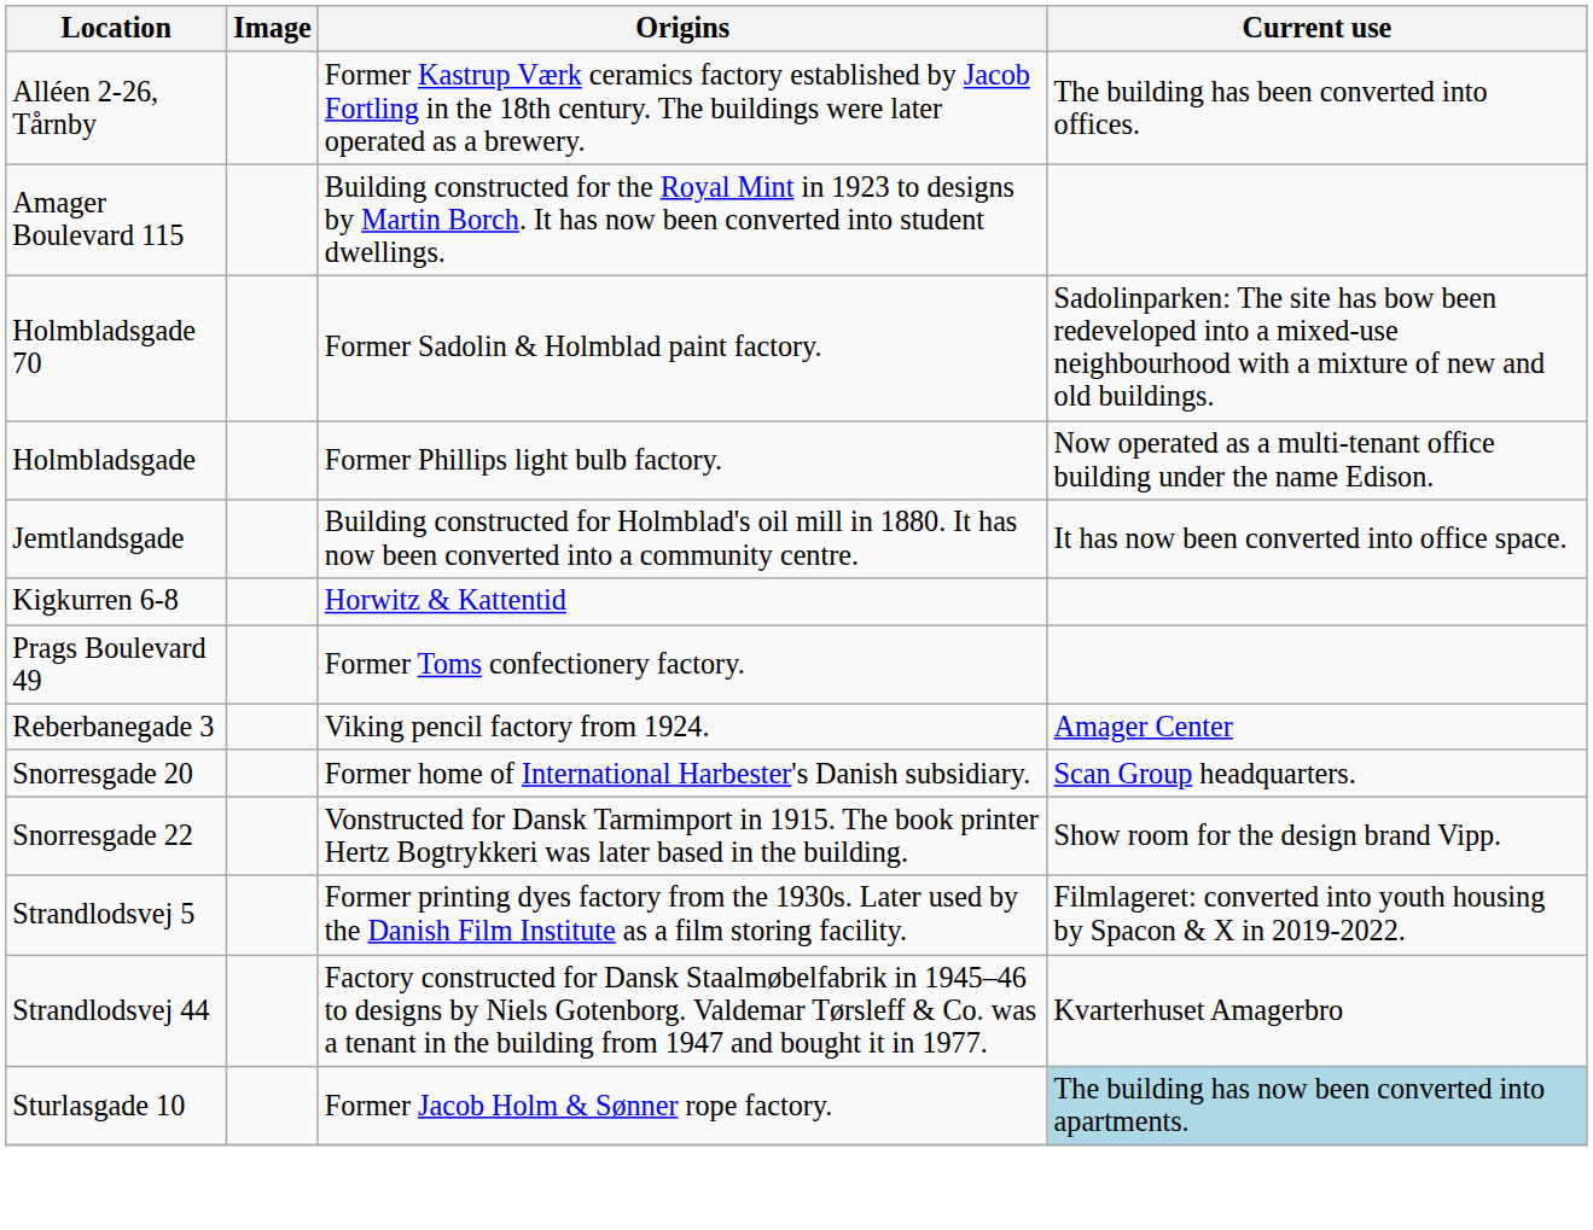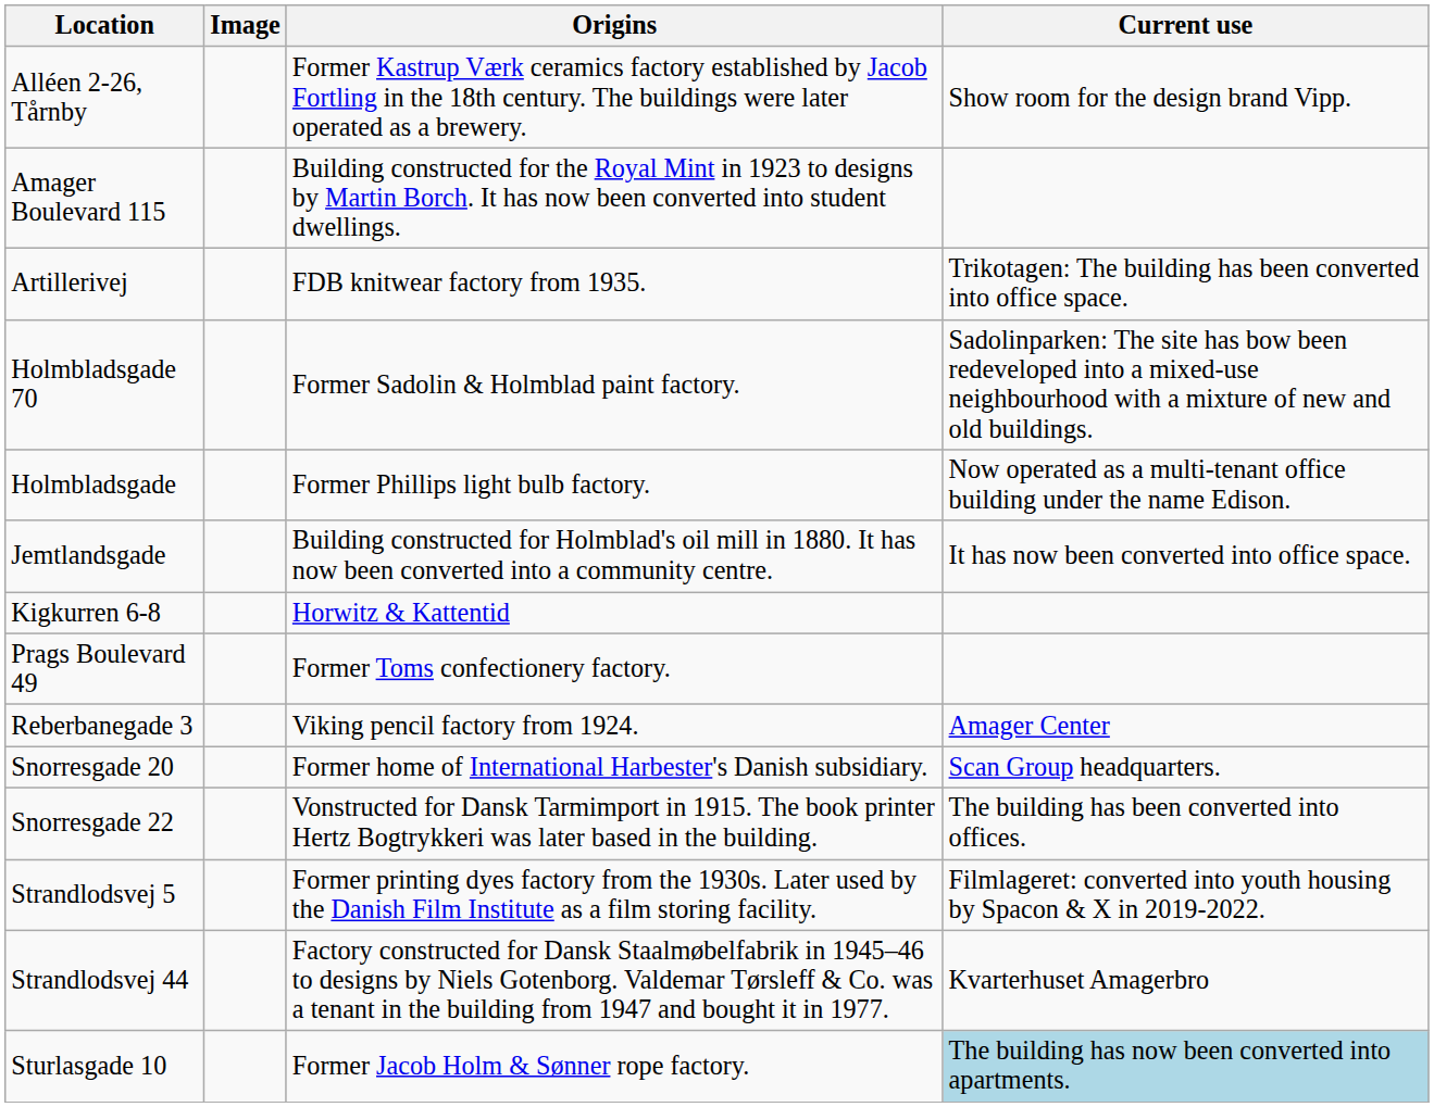Alléen 2-26, Tårnby | Current use: The building has been converted into offices. -> Show room for the design brand Vipp.
+ row: Artillerivej | FDB knitwear factory from 1935. | Trikotagen: The building has been converted into office space.
Snorresgade 22 | Current use: Show room for the design brand Vipp. -> The building has been converted into offices.
